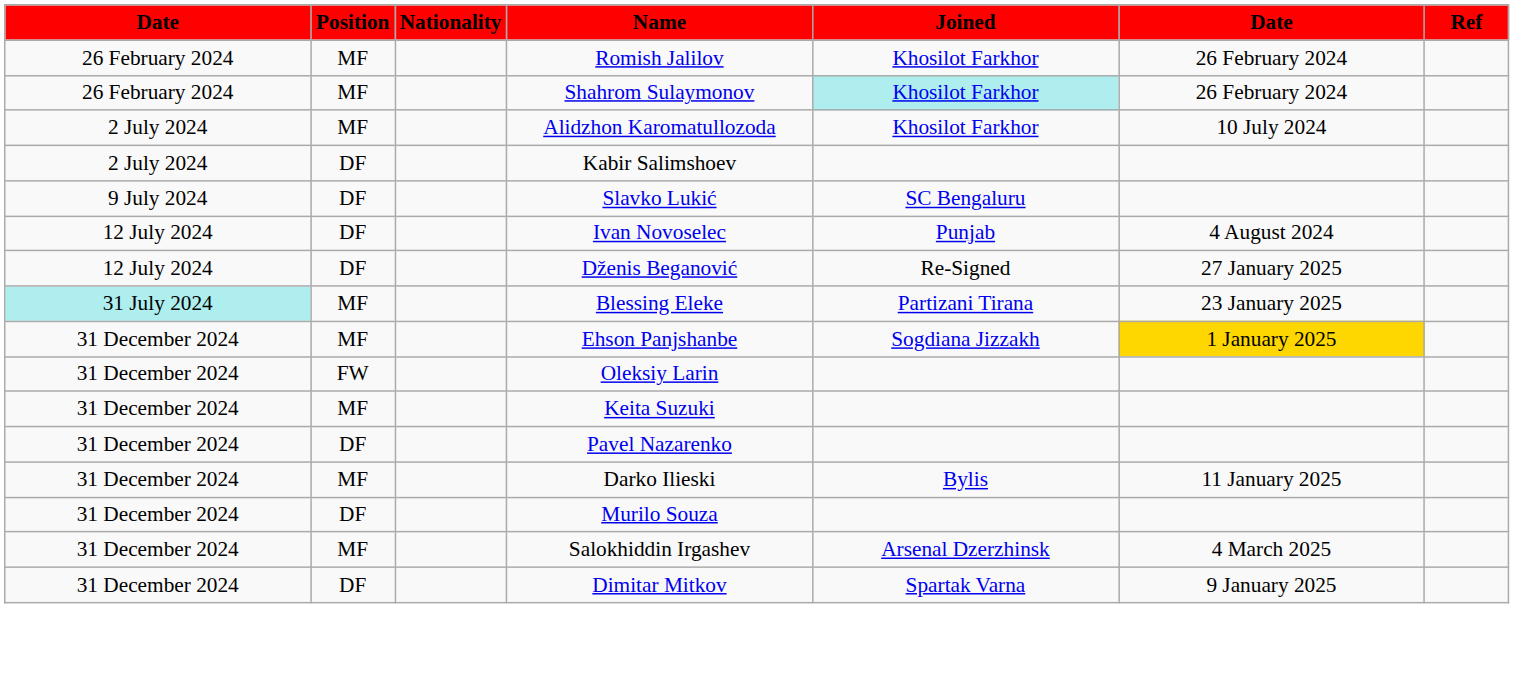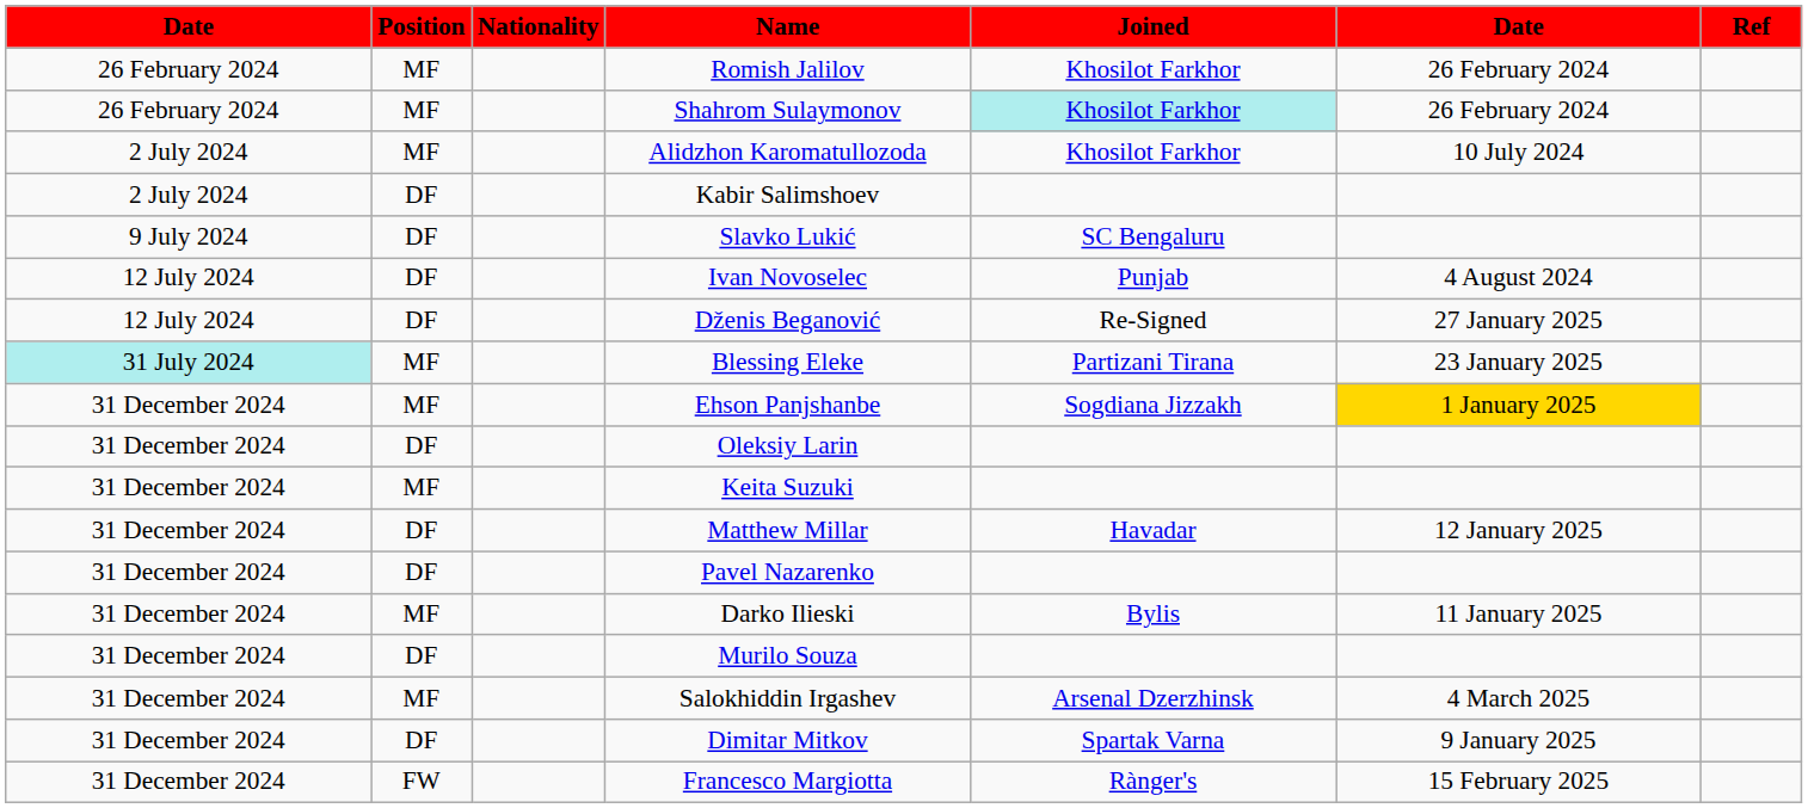Oleksiy Larin | Position: FW -> DF
+ row: 31 December 2024 | DF | Matthew Millar | Havadar | 12 January 2025
+ row: 31 December 2024 | FW | Francesco Margiotta | Rànger's | 15 February 2025
